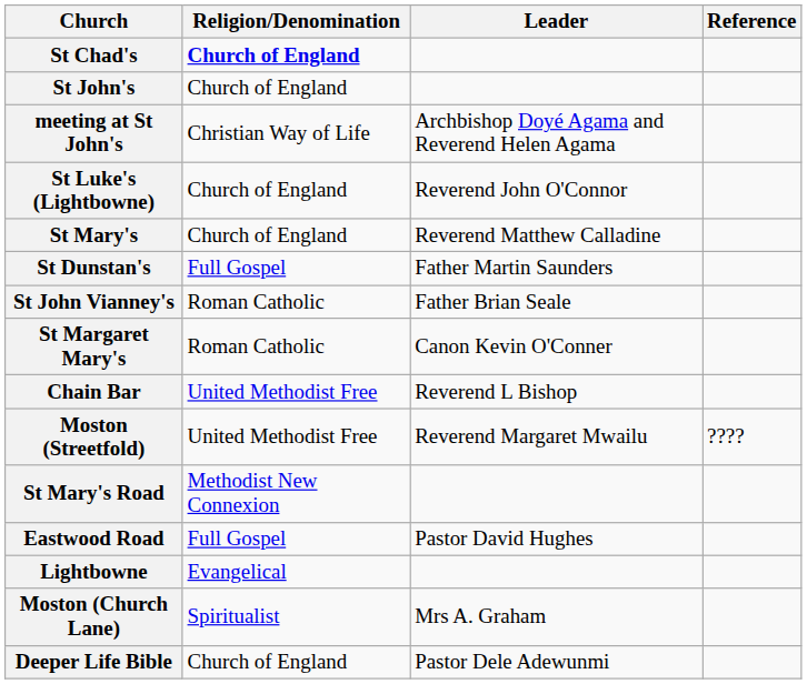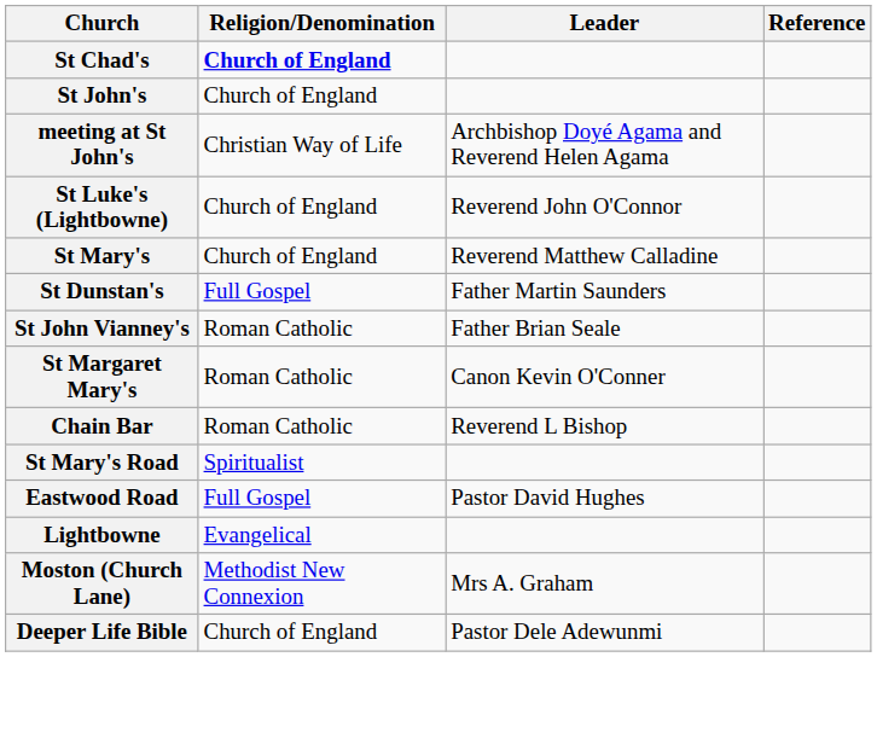Chain Bar | Religion/Denomination: United Methodist Free -> Roman Catholic
- row: Moston (Streetfold) | United Methodist Free | Reverend Margaret Mwailu | ????
St Mary's Road | Religion/Denomination: Methodist New Connexion -> Spiritualist
Moston (Church Lane) | Religion/Denomination: Spiritualist -> Methodist New Connexion
